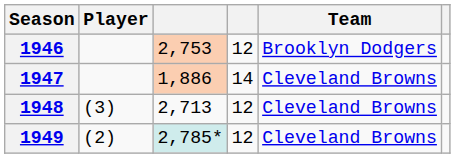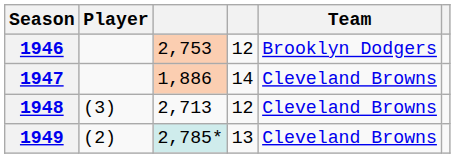1949 | column 4: 12 -> 13
